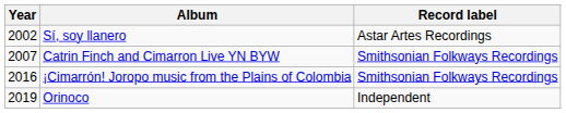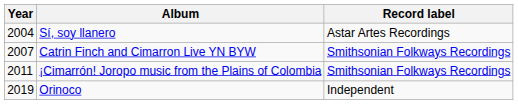Sí, soy llanero | Year: 2002 -> 2004
¡Cimarrón! Joropo music from the Plains of Colombia | Year: 2016 -> 2011
